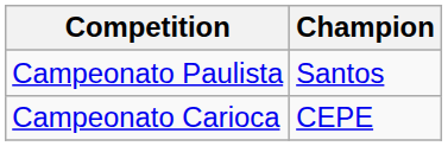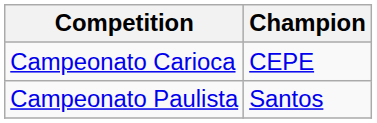rows swapped: Campeonato Carioca <-> Campeonato Paulista
